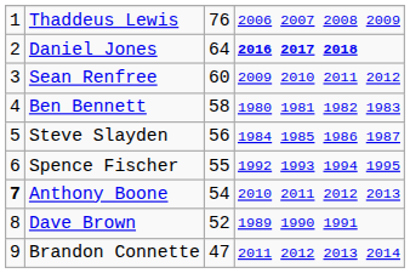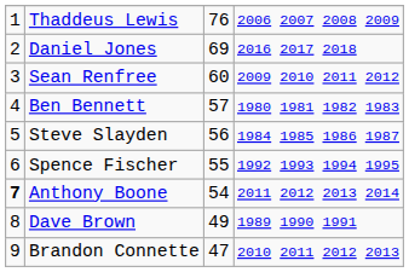Daniel Jones | column 3: 64 -> 69
Daniel Jones | column 4: bold -> normal
Ben Bennett | column 3: 58 -> 57
Anthony Boone | column 4: 2010 2011 2012 2013 -> 2011 2012 2013 2014
Dave Brown | column 3: 52 -> 49
Brandon Connette | column 4: 2011 2012 2013 2014 -> 2010 2011 2012 2013
